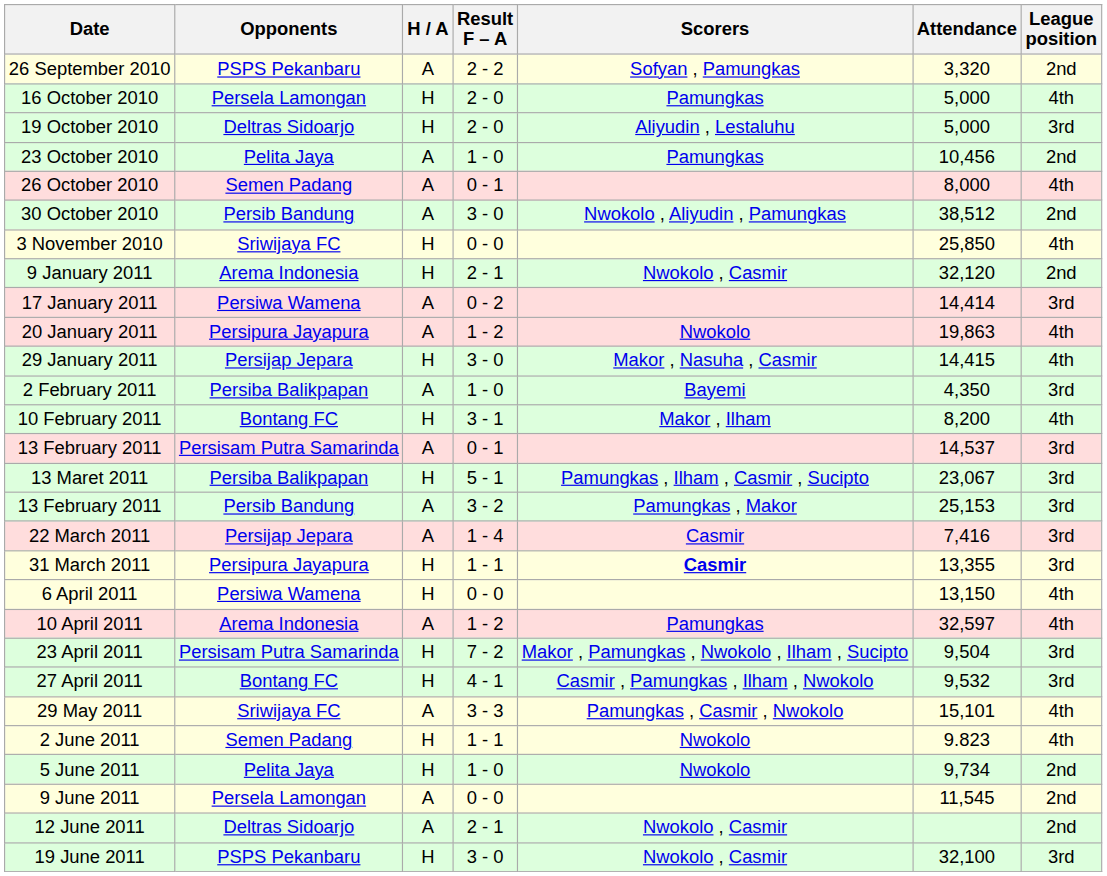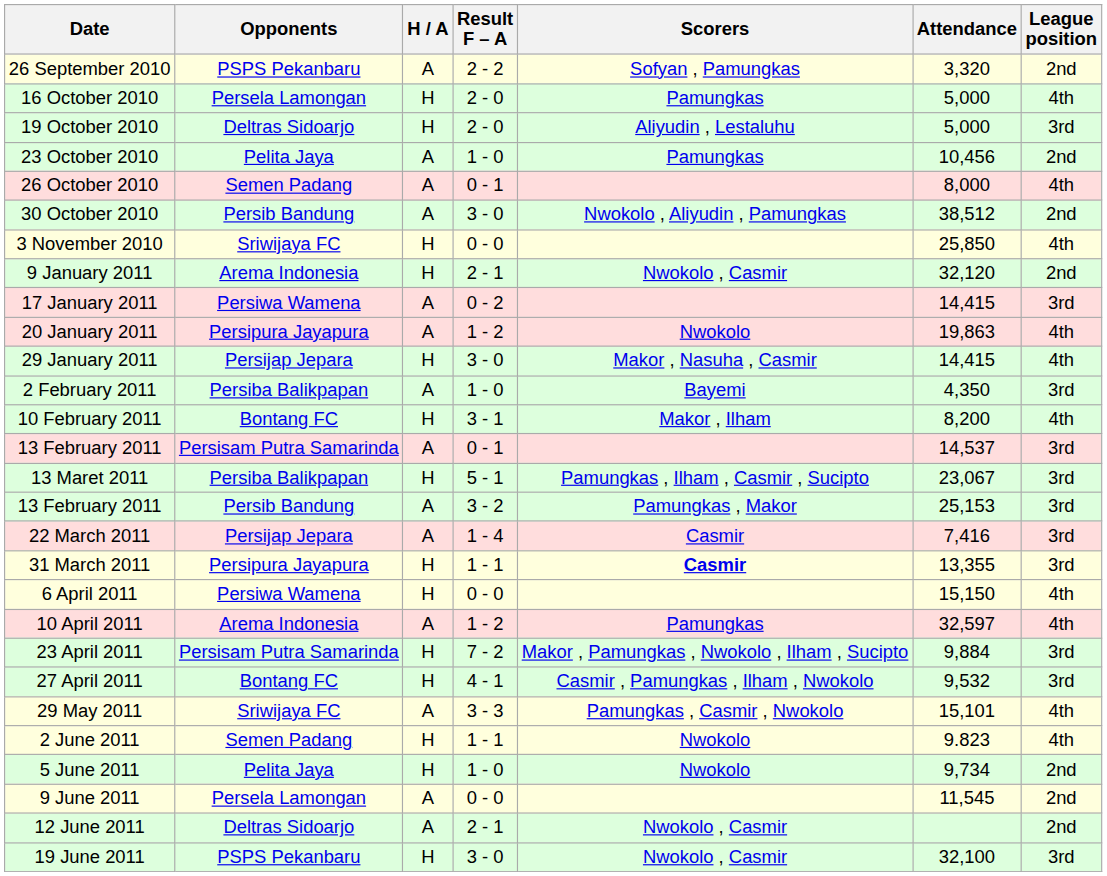17 January 2011 | Attendance: 14,414 -> 14,415
6 April 2011 | Attendance: 13,150 -> 15,150
23 April 2011 | Attendance: 9,504 -> 9,884
